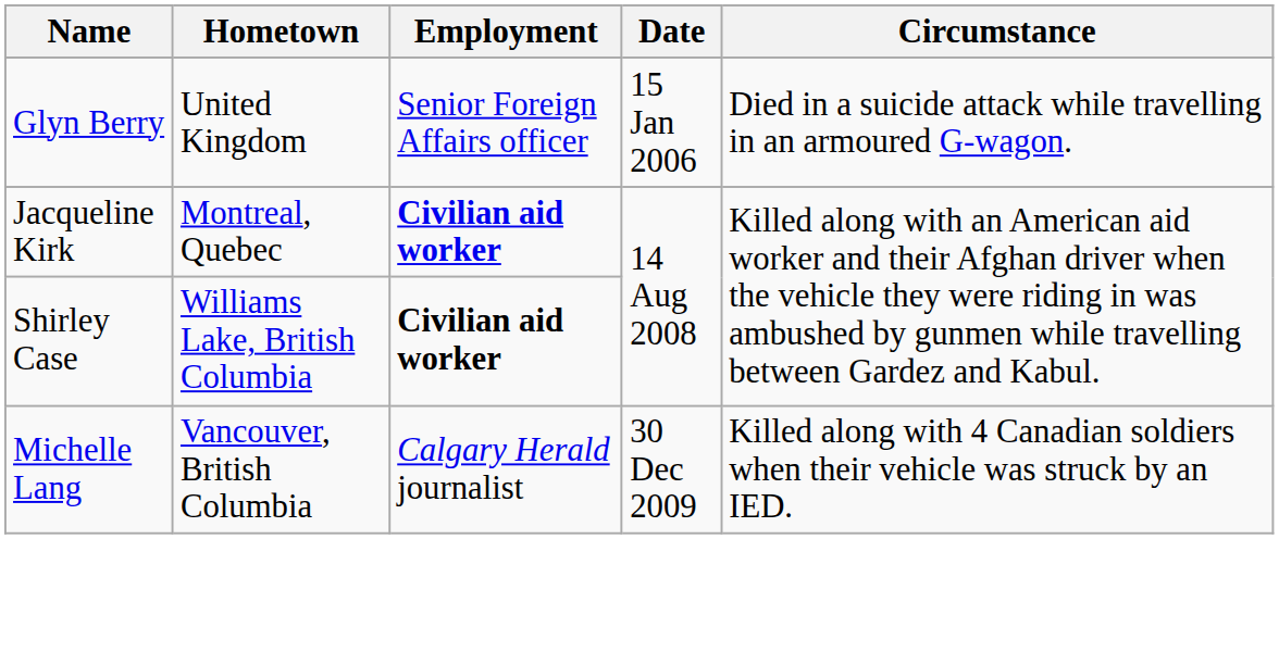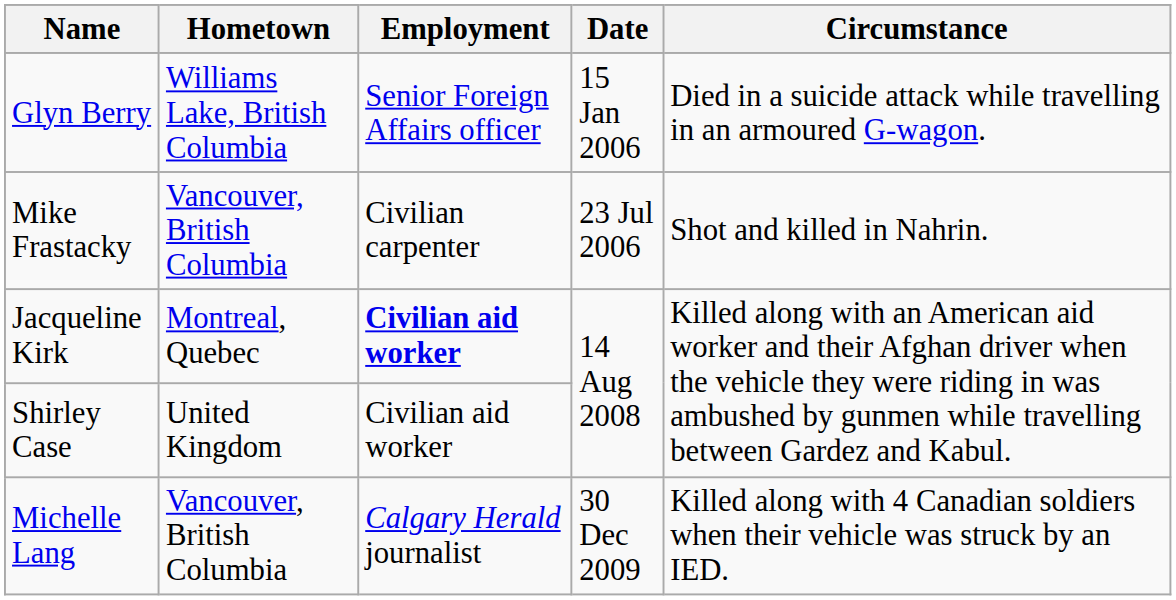Glyn Berry | Hometown: United Kingdom -> Williams Lake, British Columbia
+ row: Mike Frastacky | Vancouver, British Columbia | Civilian carpenter | 23 Jul 2006 | Shot and killed in Nahrin.
Shirley Case | Hometown: Williams Lake, British Columbia -> United Kingdom
Shirley Case | Employment: bold -> normal
